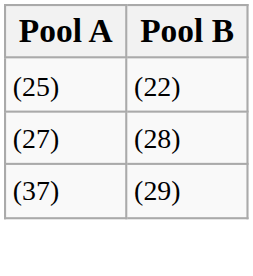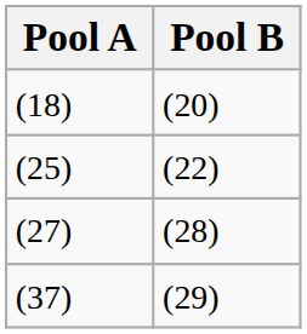+ row: (18) | (20)
